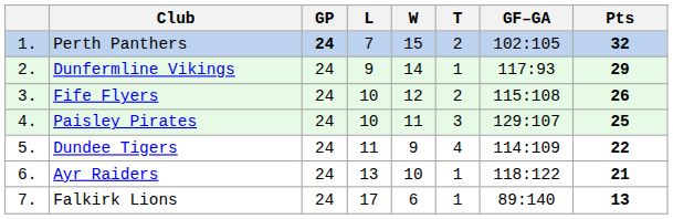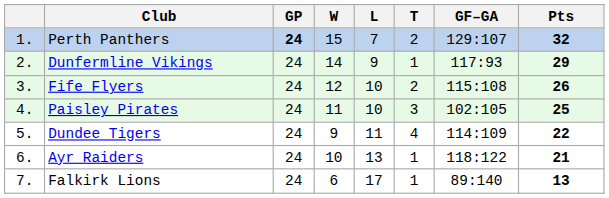columns swapped: W <-> L
Perth Panthers | GF–GA: 102:105 -> 129:107
Paisley Pirates | GF–GA: 129:107 -> 102:105
